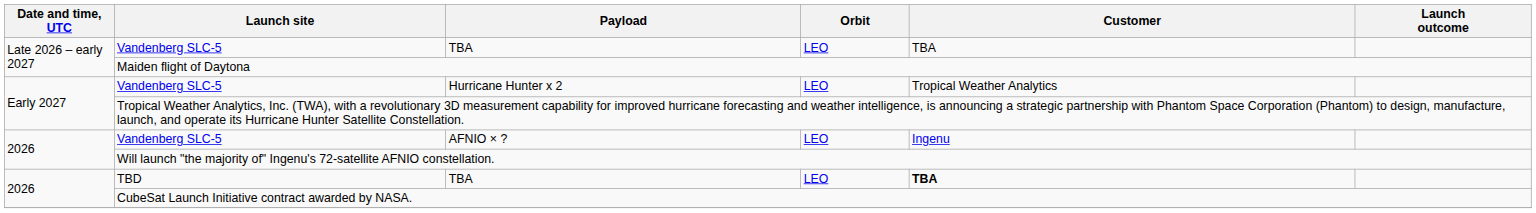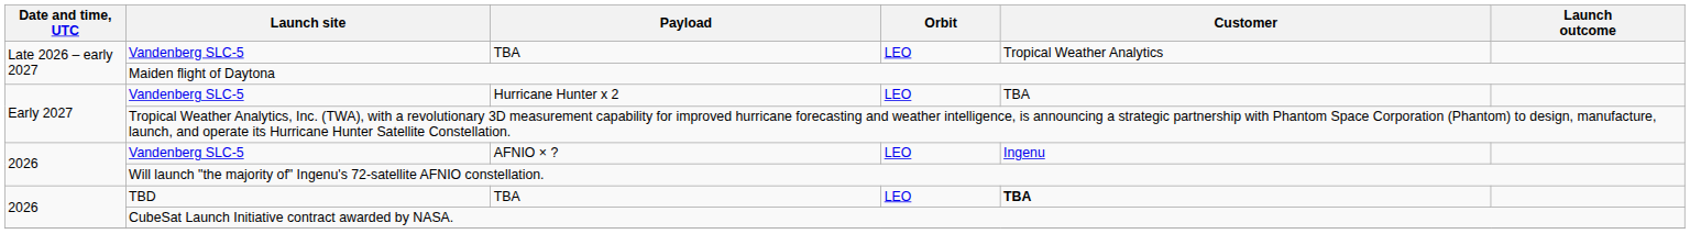Late 2026 – early 2027 / TBA | Customer: TBA -> Tropical Weather Analytics
Hurricane Hunter x 2 | Customer: Tropical Weather Analytics -> TBA
